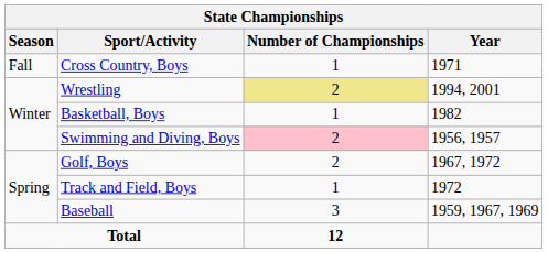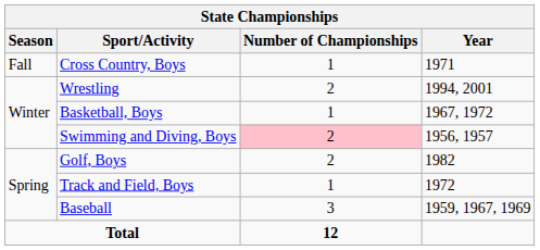Wrestling | Number of Championships: khaki background -> no background
Basketball, Boys | Year: 1982 -> 1967, 1972
Golf, Boys | Year: 1967, 1972 -> 1982
